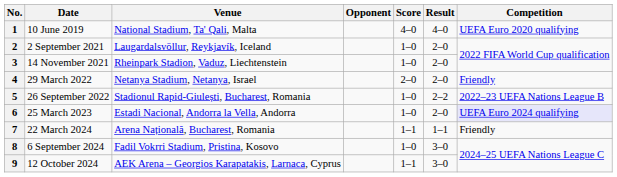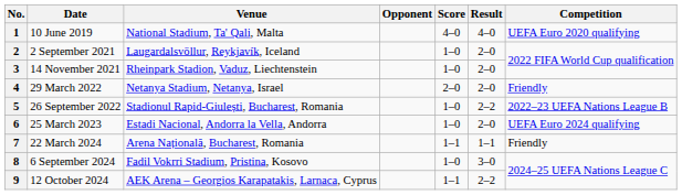6 | Competition: lavender background -> no background
9 | Result: 3–0 -> 2–2
